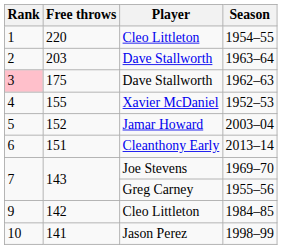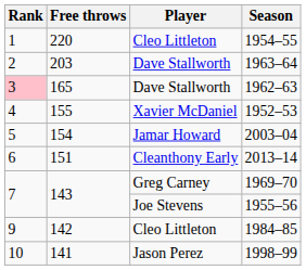1962–63 | Free throws: 175 -> 165
2003–04 | Free throws: 152 -> 154
1969–70 | Player: Joe Stevens -> Greg Carney
1955–56 | Player: Greg Carney -> Joe Stevens
